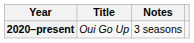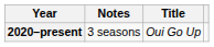columns swapped: Title <-> Notes
